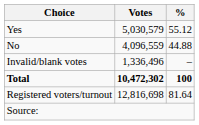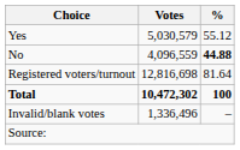No | %: normal -> bold
rows swapped: Invalid/blank votes <-> Registered voters/turnout
